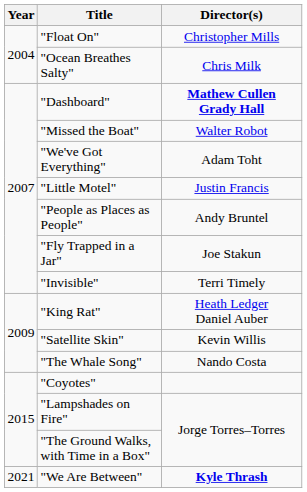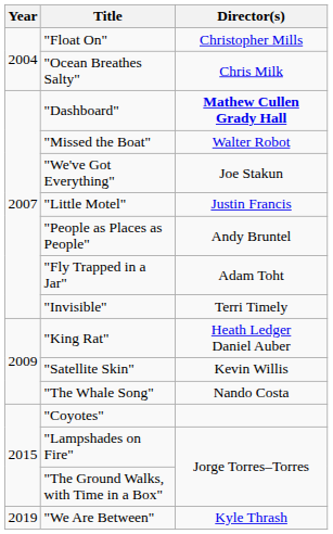"We've Got Everything" | Director(s): Adam Toht -> Joe Stakun
"Fly Trapped in a Jar" | Director(s): Joe Stakun -> Adam Toht
"We Are Between" | Year: 2021 -> 2019
"We Are Between" | Director(s): bold -> normal
